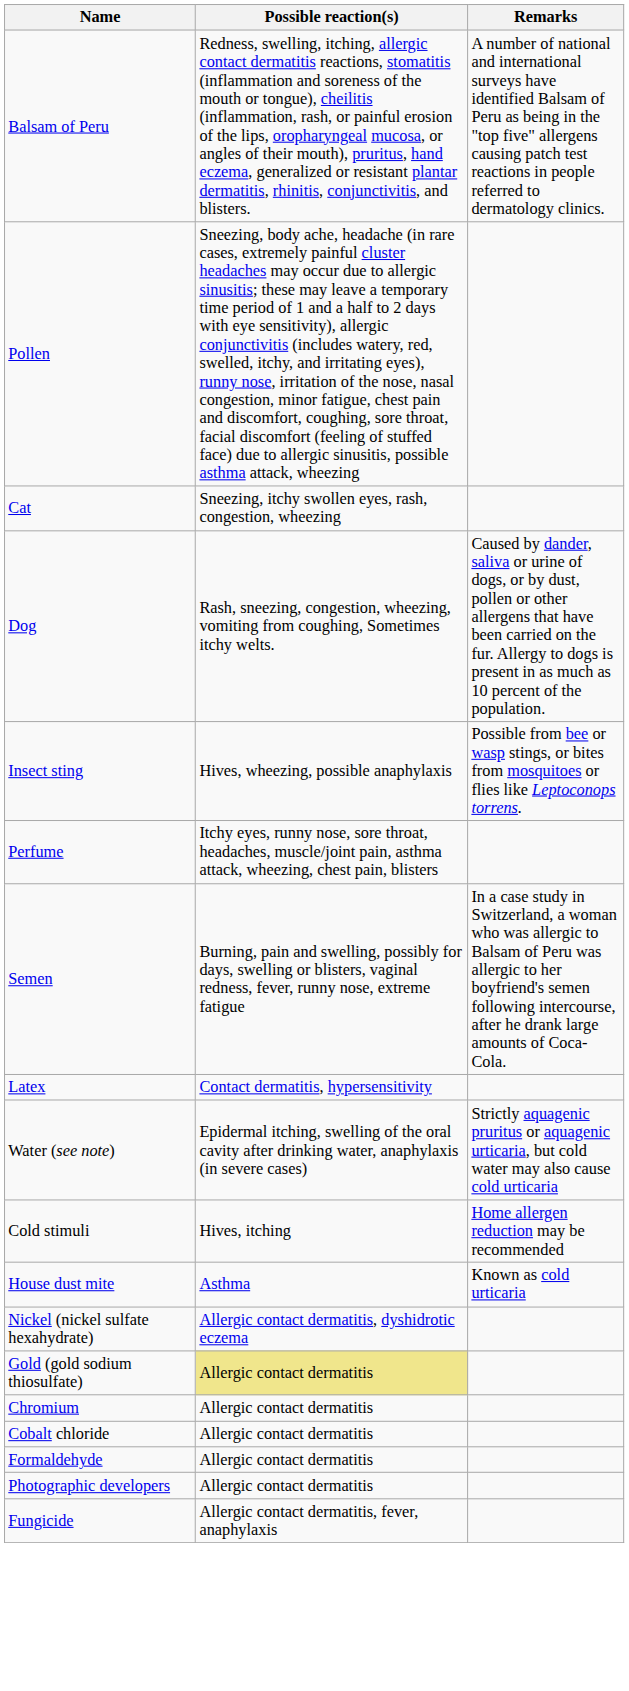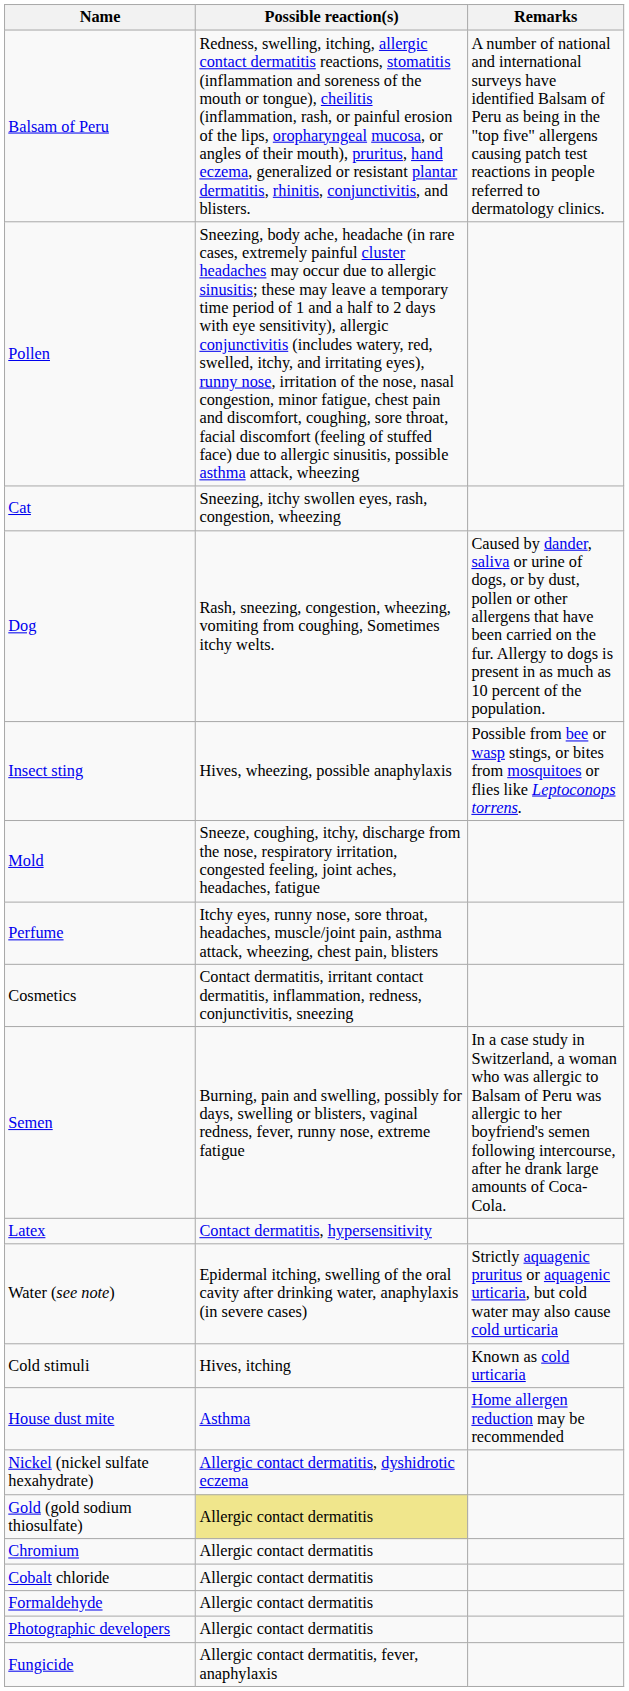+ row: Mold | Sneeze, coughing, itchy, discharge from the nose, respiratory irritation, congested feeling, joint aches, headaches, fatigue
+ row: Cosmetics | Contact dermatitis, irritant contact dermatitis, inflammation, redness, conjunctivitis, sneezing
Cold stimuli | Remarks: Home allergen reduction may be recommended -> Known as cold urticaria
House dust mite | Remarks: Known as cold urticaria -> Home allergen reduction may be recommended
